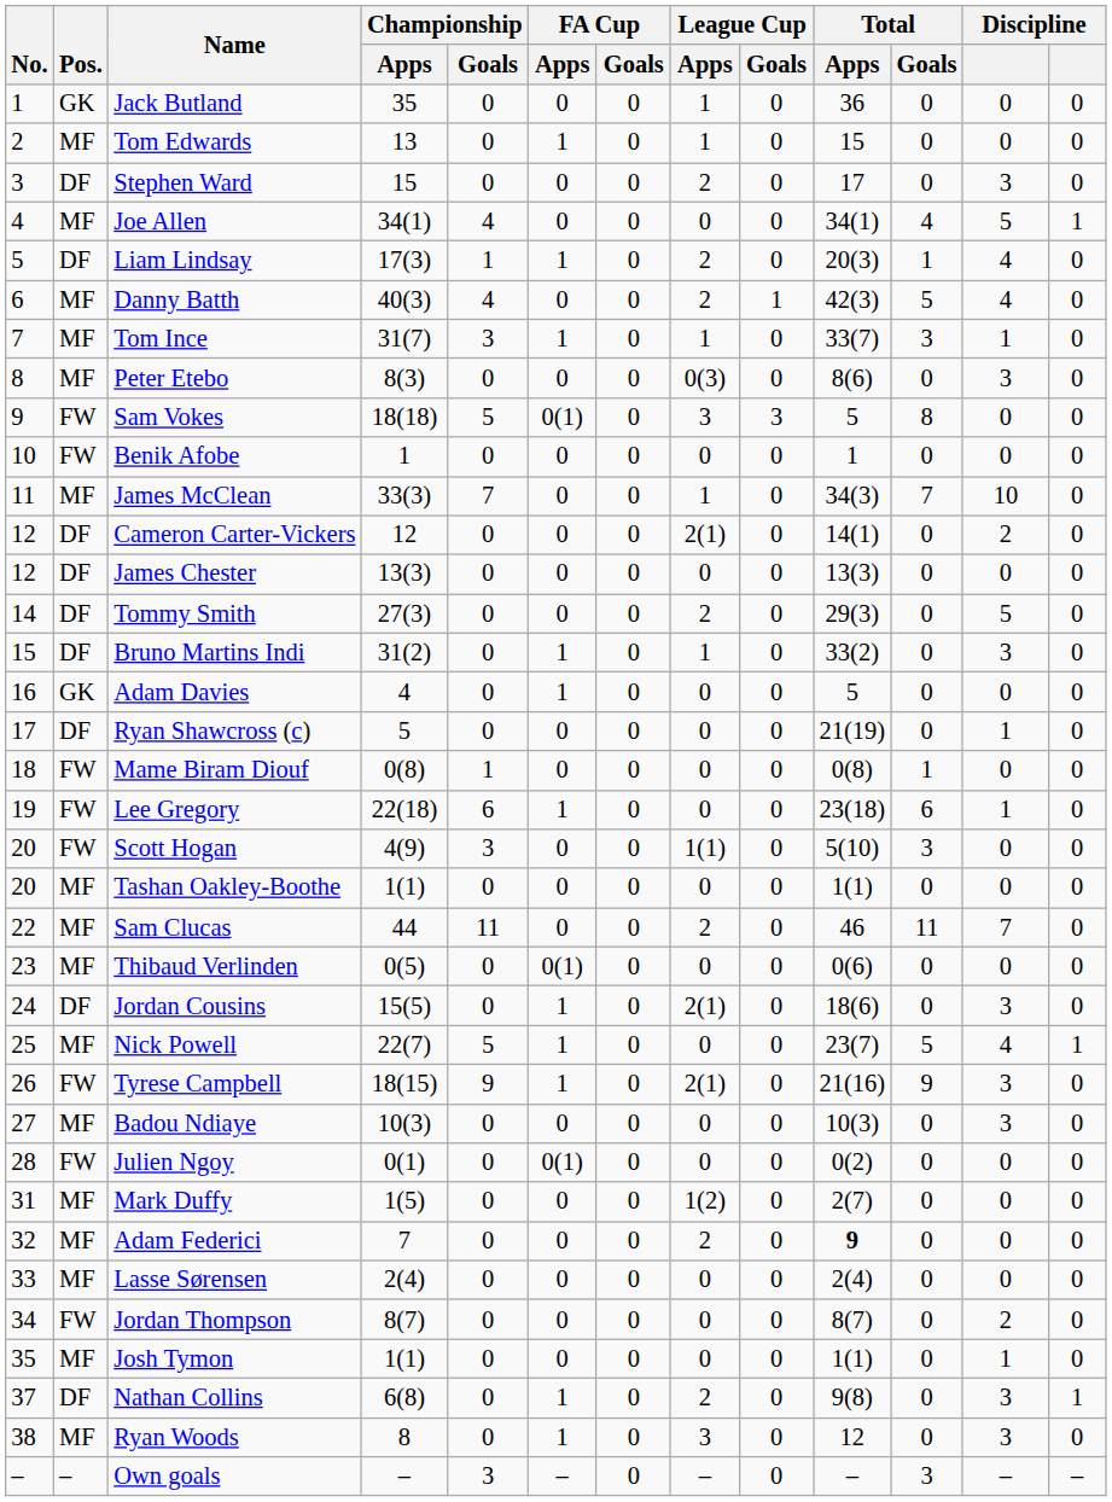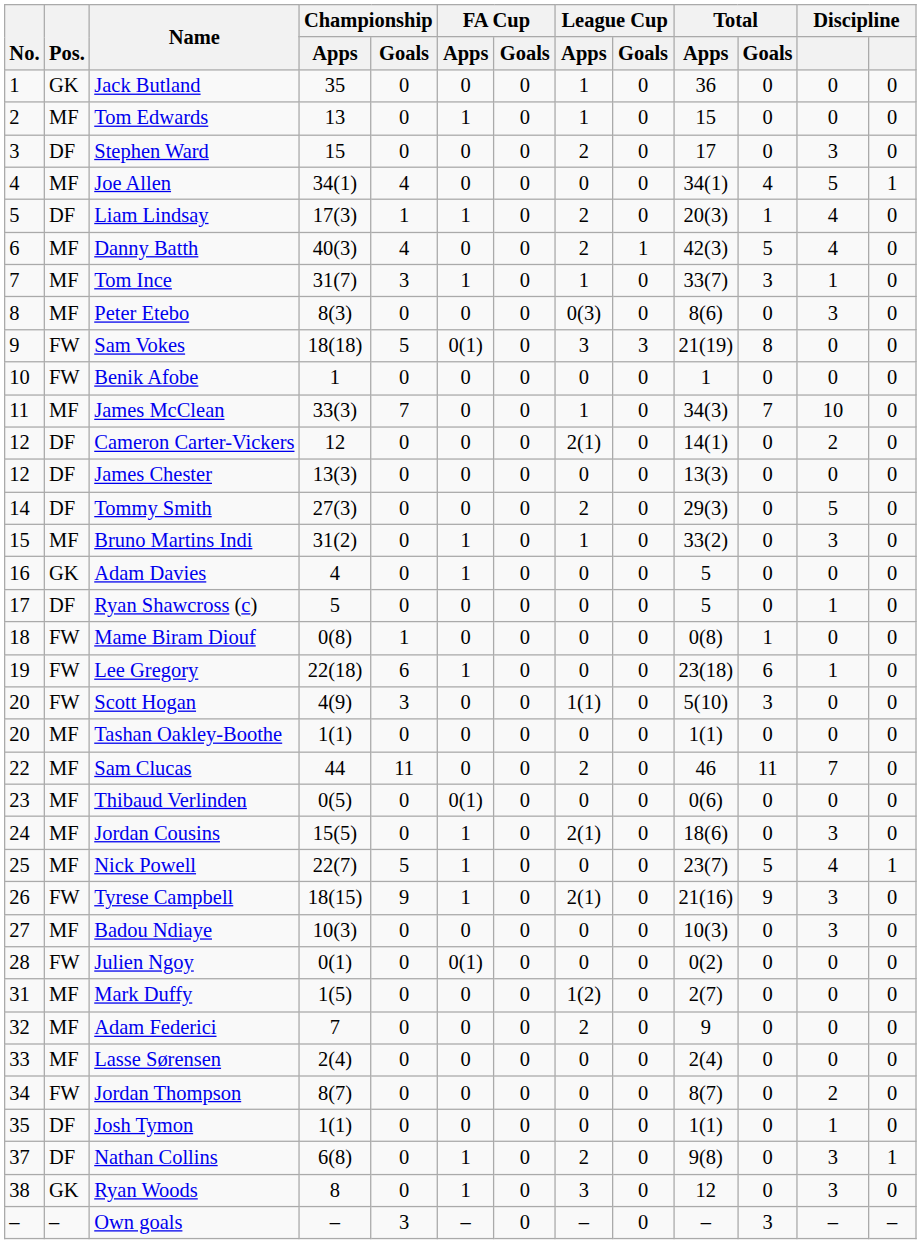Sam Vokes | Total / Apps: 5 -> 21(19)
Bruno Martins Indi | Pos.: DF -> MF
Ryan Shawcross (c) | Total / Apps: 21(19) -> 5
Jordan Cousins | Pos.: DF -> MF
Adam Federici | Total / Apps: bold -> normal
Josh Tymon | Pos.: MF -> DF
Ryan Woods | Pos.: MF -> GK
